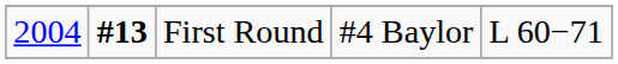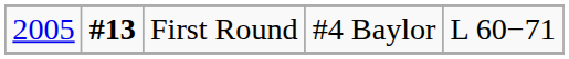First Round | column 1: 2004 -> 2005
